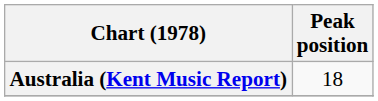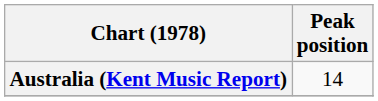Australia (Kent Music Report) | Peak position: 18 -> 14
